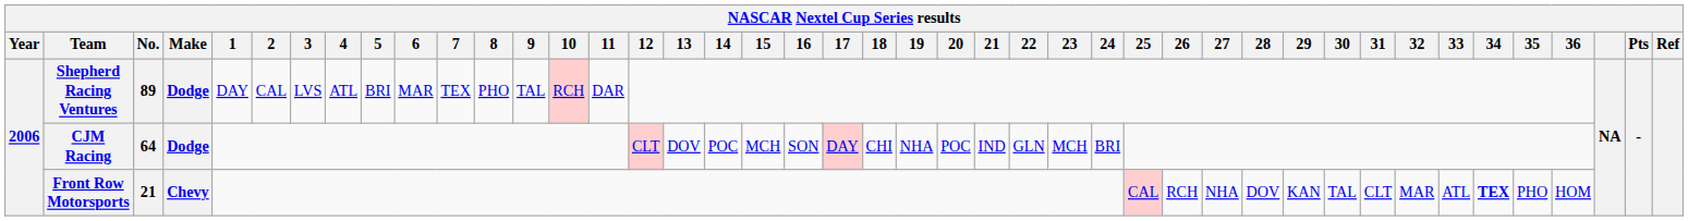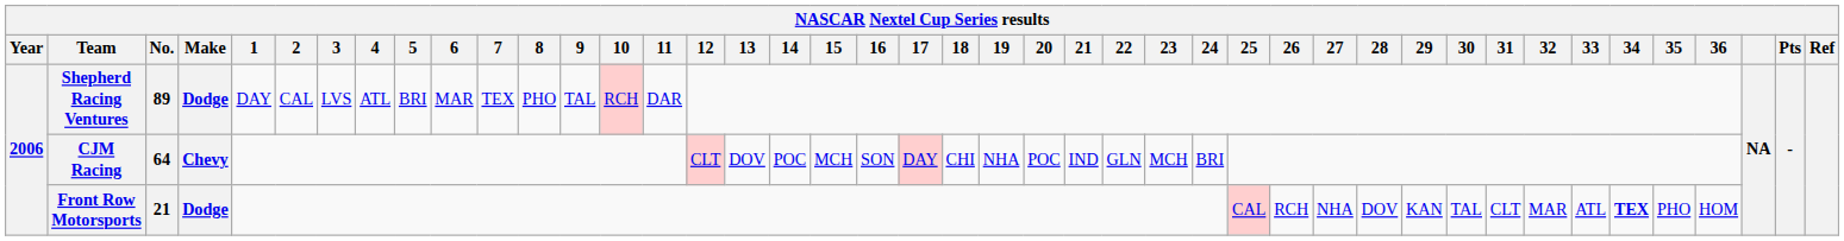CJM Racing | Make: Dodge -> Chevy
Front Row Motorsports | Make: Chevy -> Dodge
